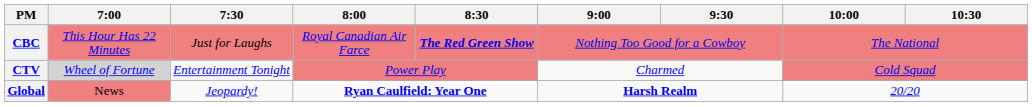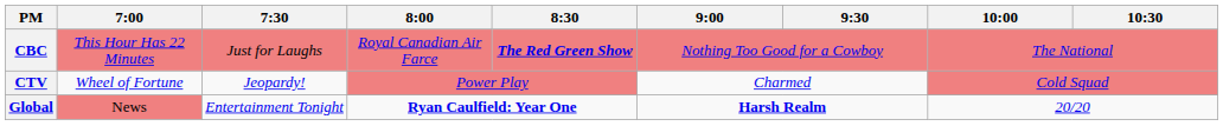CTV | 7:00: lightgrey background -> no background
CTV | 7:30: Entertainment Tonight -> Jeopardy!
Global | 7:30: Jeopardy! -> Entertainment Tonight
